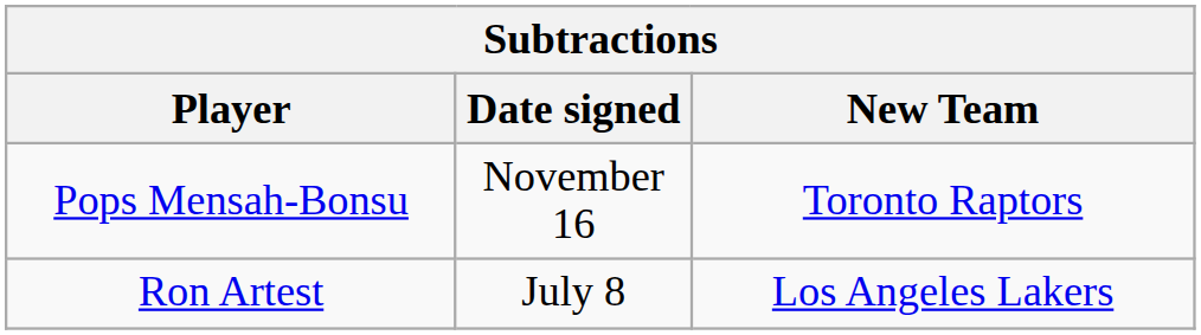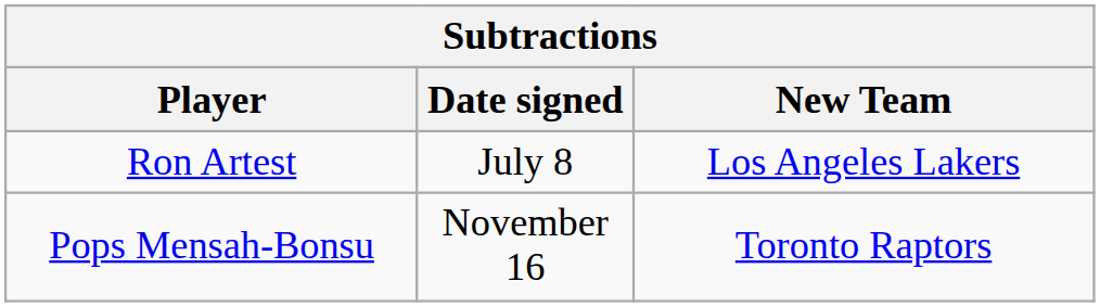rows swapped: Ron Artest <-> Pops Mensah-Bonsu
